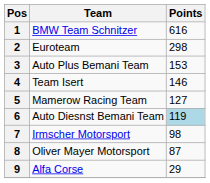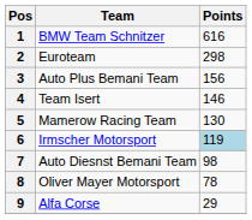3 | Points: 153 -> 156
5 | Points: 127 -> 130
6 | Team: Auto Diesnst Bemani Team -> Irmscher Motorsport
7 | Team: Irmscher Motorsport -> Auto Diesnst Bemani Team
8 | Points: 87 -> 78
